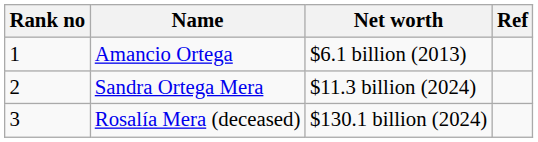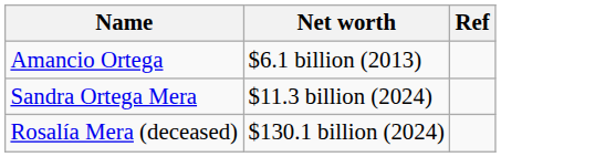- column: Rank no | 1 | 2 | 3
